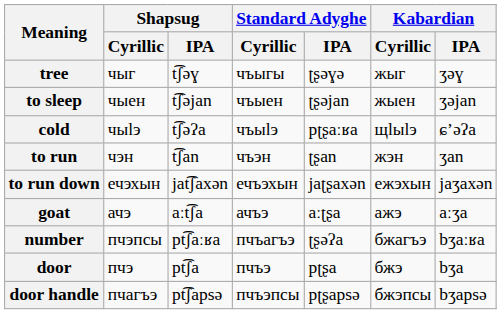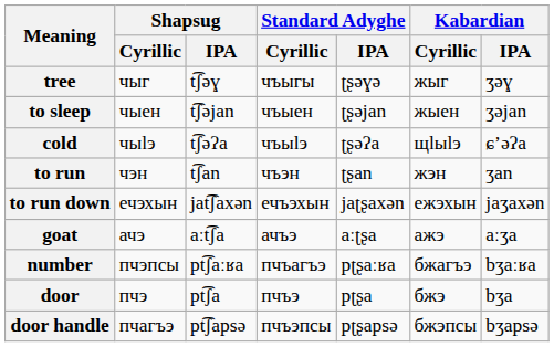cold | Standard Adyghe / IPA: pʈʂaːʁa -> ʈʂəʔa
number | Standard Adyghe / IPA: ʈʂəʔa -> pʈʂaːʁa
